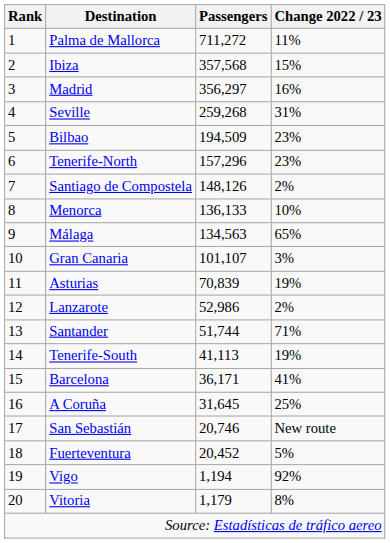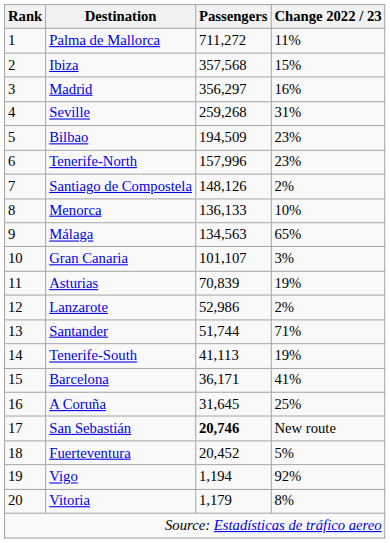Tenerife-North | Passengers: 157,296 -> 157,996
San Sebastián | Passengers: normal -> bold
